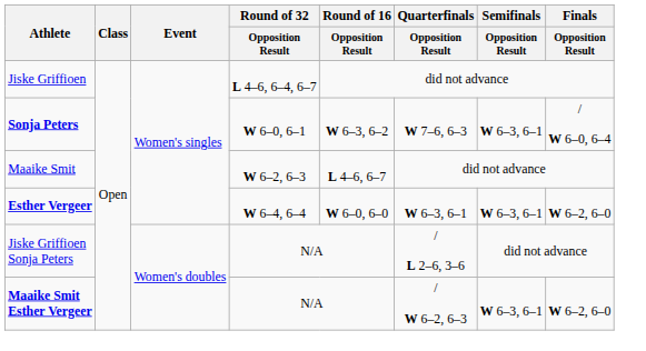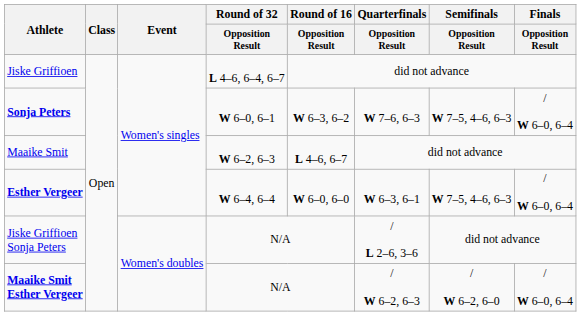Sonja Peters | Semifinals / Opposition Result: W 6–3, 6–1 -> W 7–5, 4–6, 6–3
Esther Vergeer | Semifinals / Opposition Result: W 6–3, 6–1 -> W 7–5, 4–6, 6–3
Esther Vergeer | Finals / Opposition Result: W 6–2, 6–0 -> / W 6–0, 6–4
Maaike Smit Esther Vergeer | Semifinals / Opposition Result: W 6–3, 6–1 -> / W 6–2, 6–0
Maaike Smit Esther Vergeer | Finals / Opposition Result: W 6–2, 6–0 -> / W 6–0, 6–4
